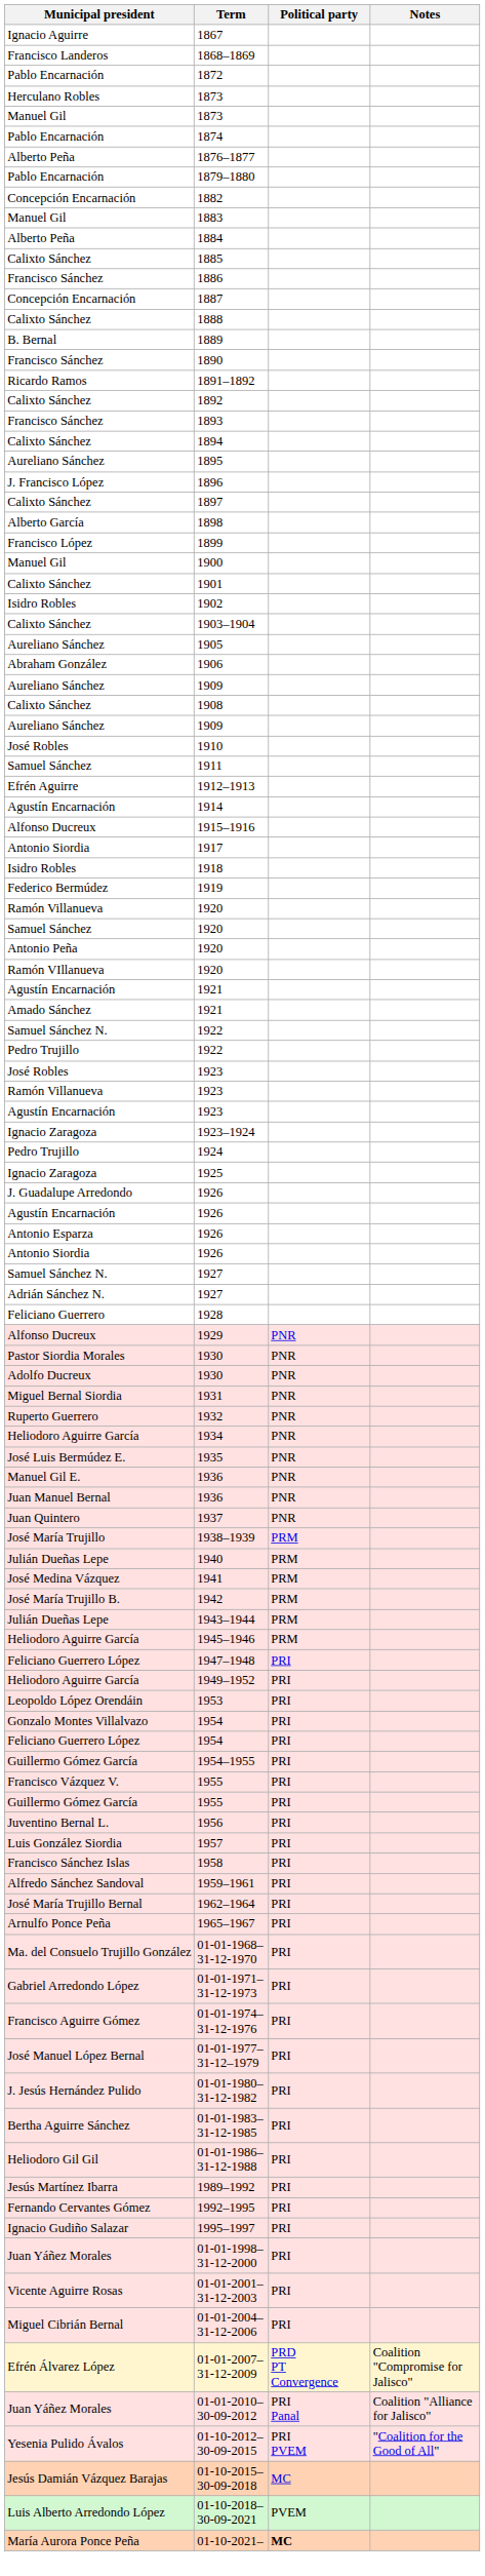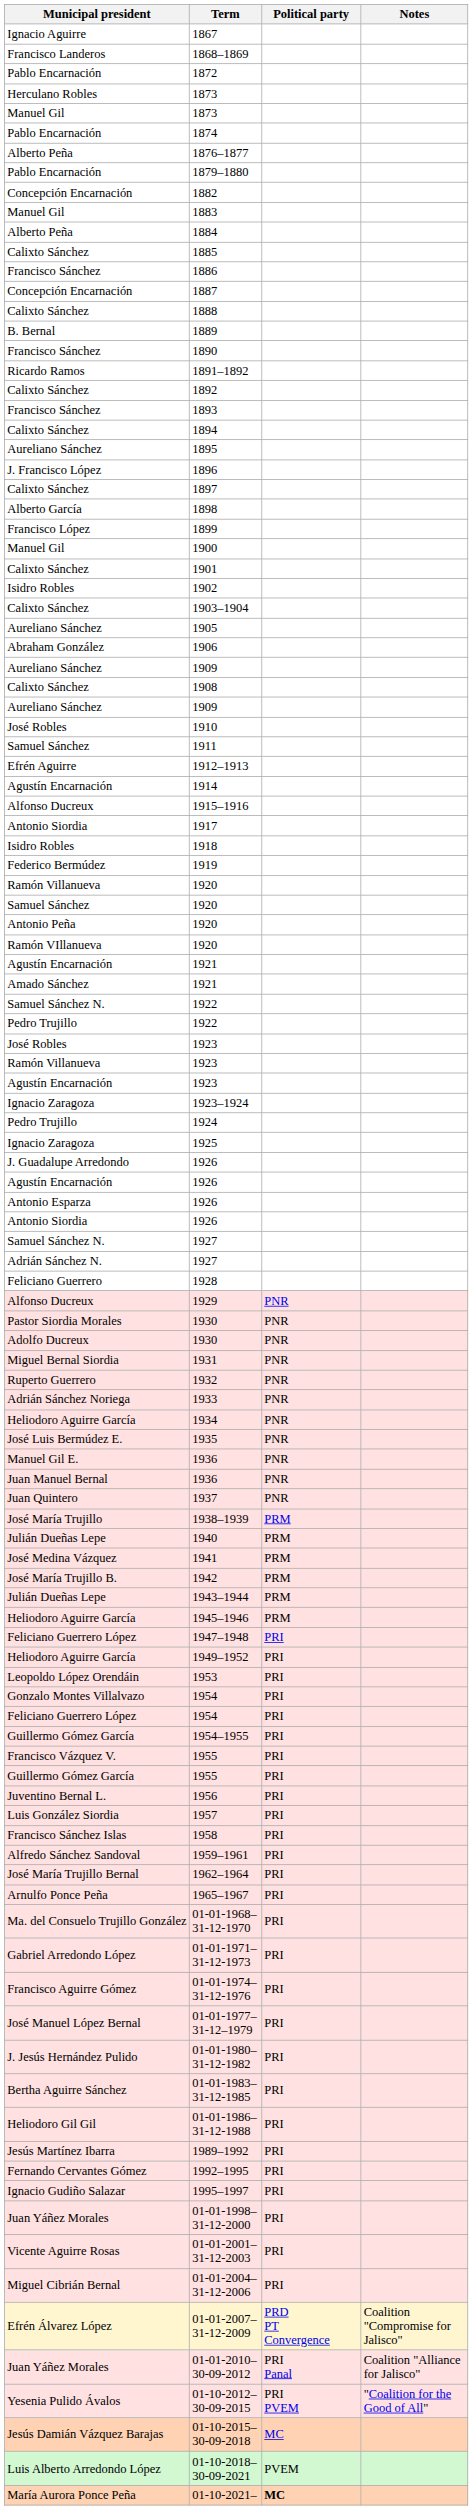+ row: Adrián Sánchez Noriega | 1933 | PNR
